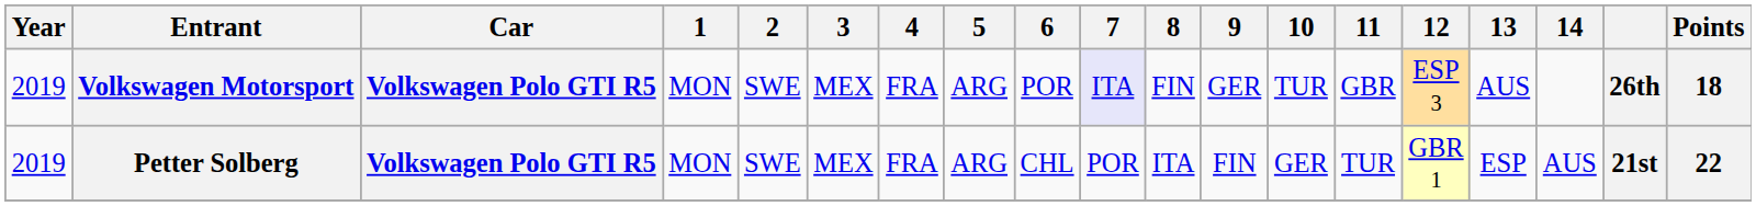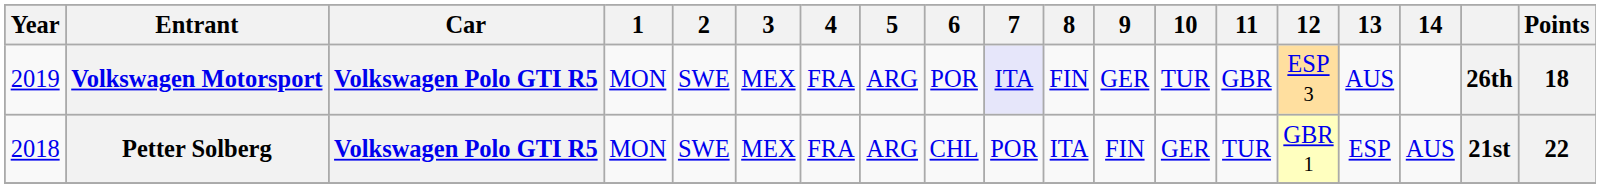Petter Solberg | Year: 2019 -> 2018
